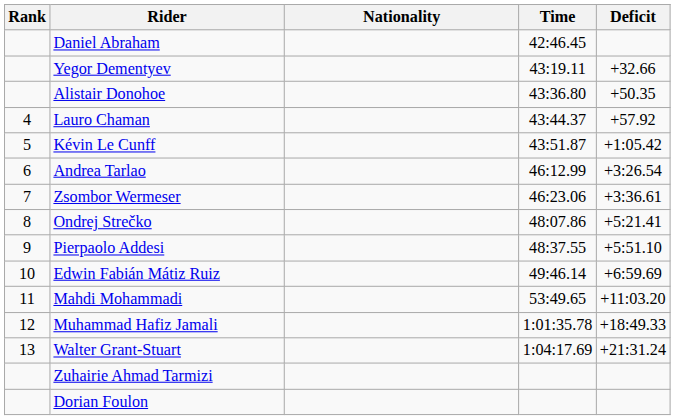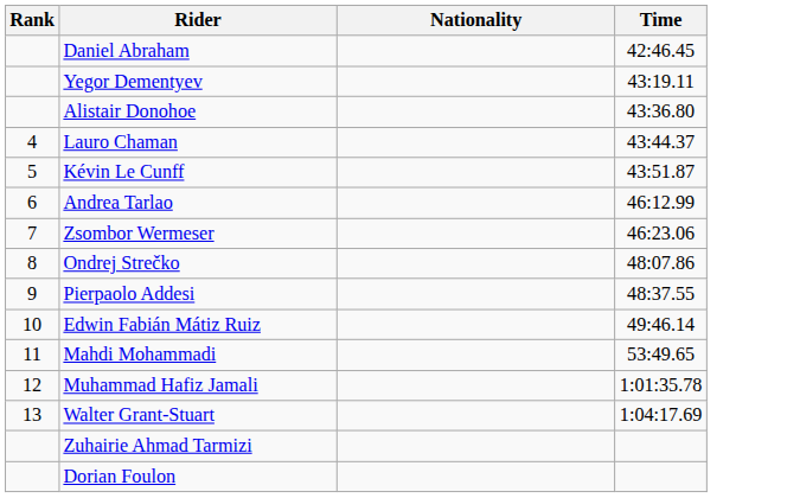- column: Deficit | +32.66 | +50.35 | +57.92 | +1:05.42 | +3:26.54 | +3:36.61 | +5:21.41 | +5:51.10 | +6:59.69 | +11:03.20 | +18:49.33 | +21:31.24
